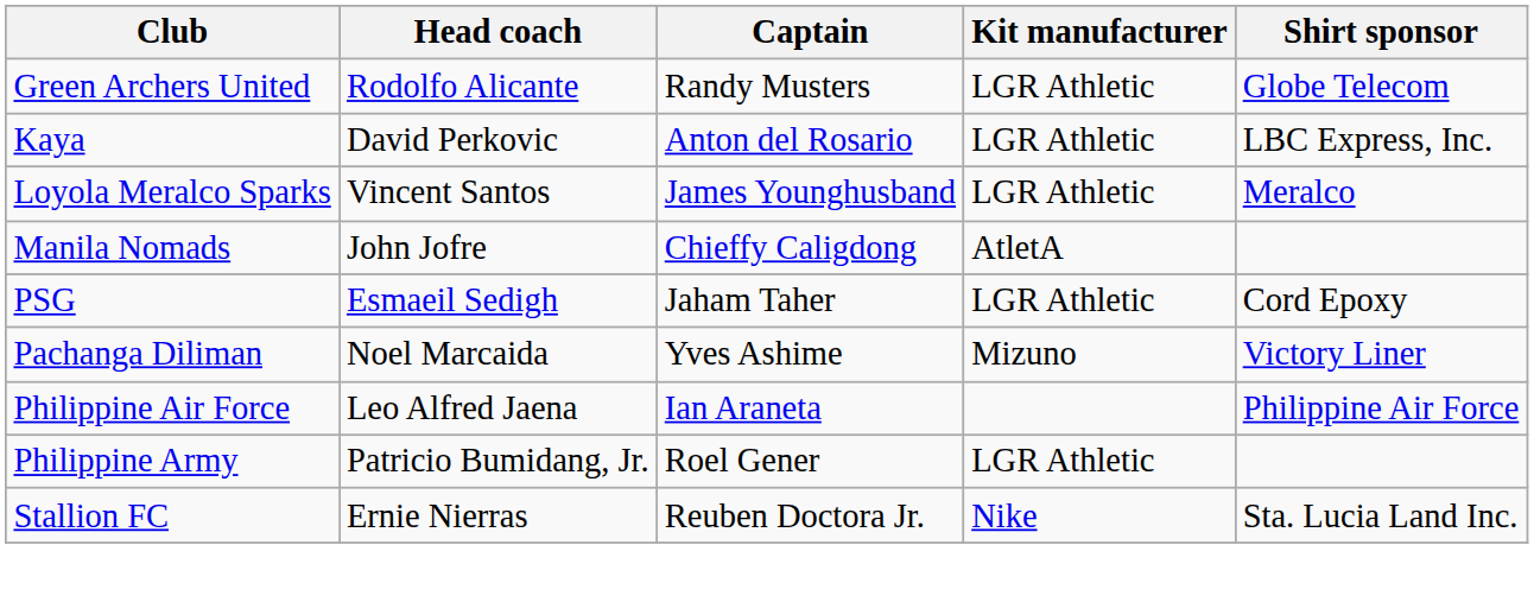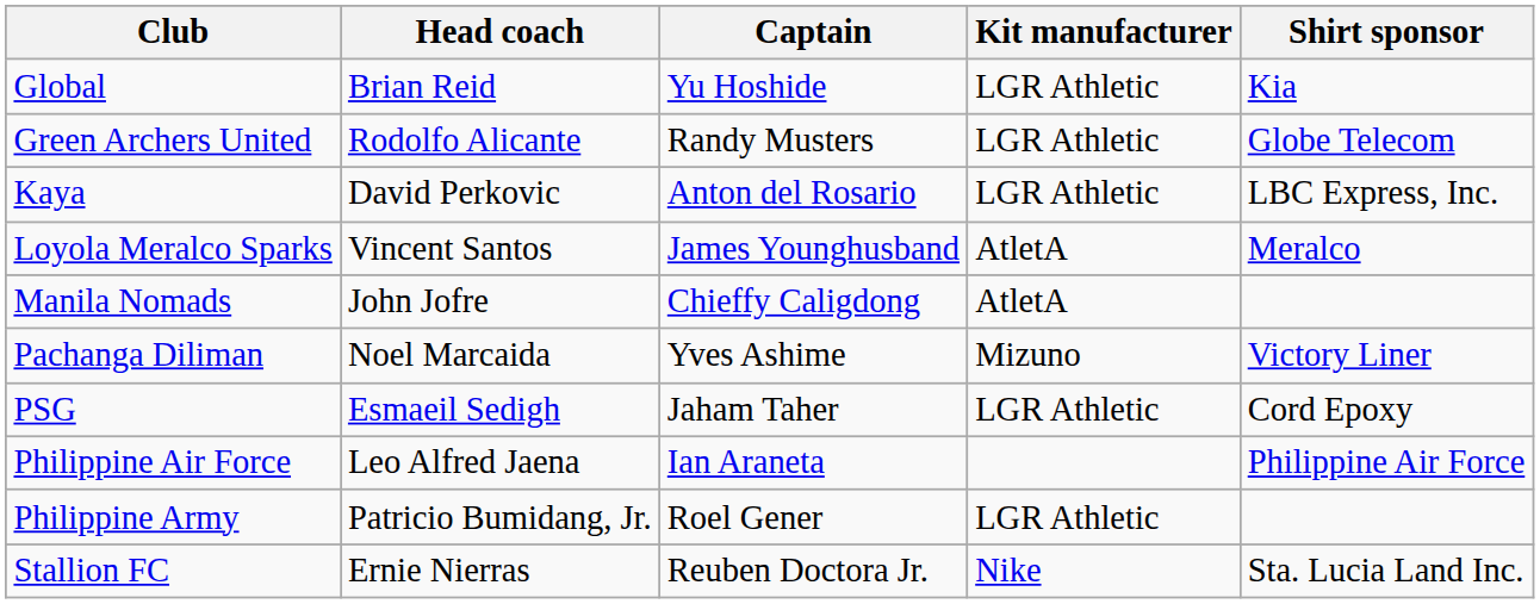+ row: Global | Brian Reid | Yu Hoshide | LGR Athletic | Kia
Loyola Meralco Sparks | Kit manufacturer: LGR Athletic -> AtletA
rows swapped: Pachanga Diliman <-> PSG
